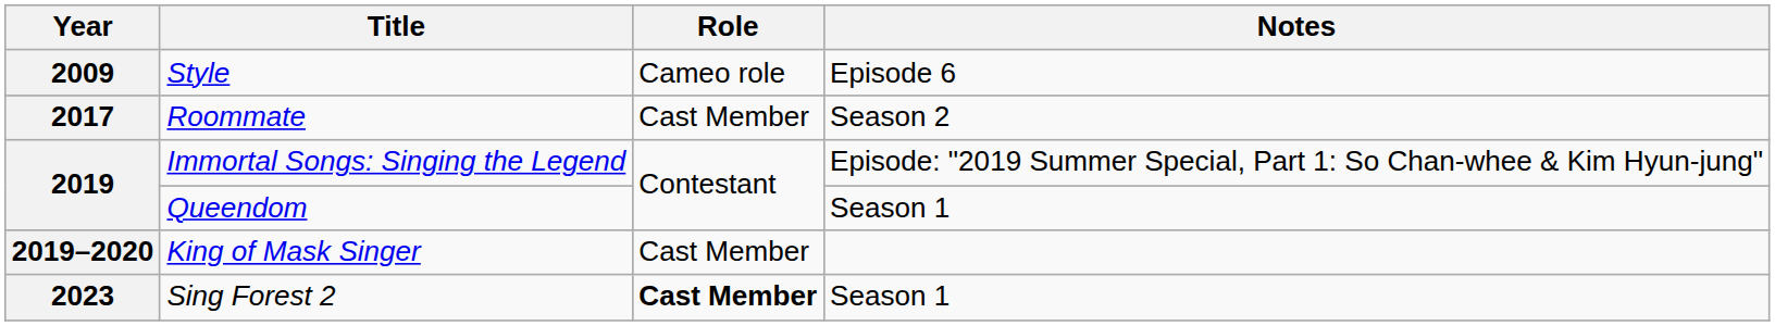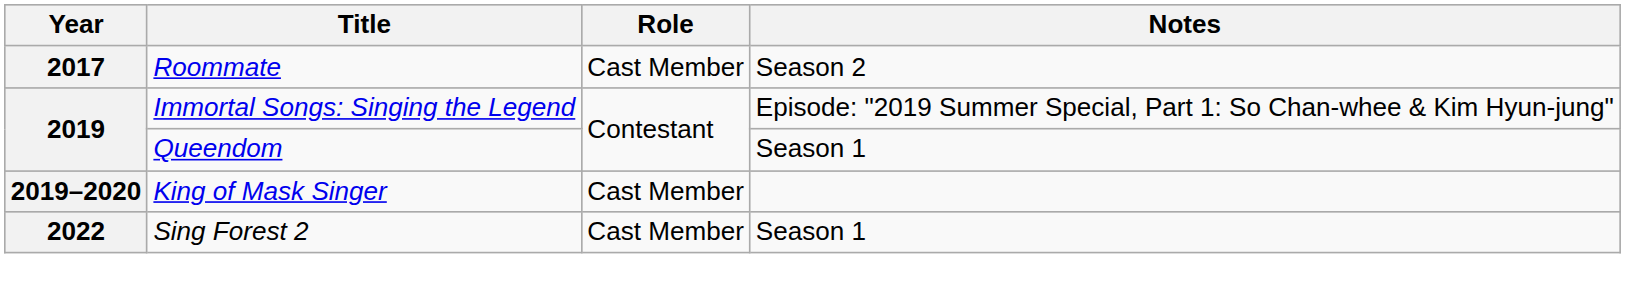- row: 2009 | Style | Cameo role | Episode 6
Sing Forest 2 | Year: 2023 -> 2022
Sing Forest 2 | Role: bold -> normal
